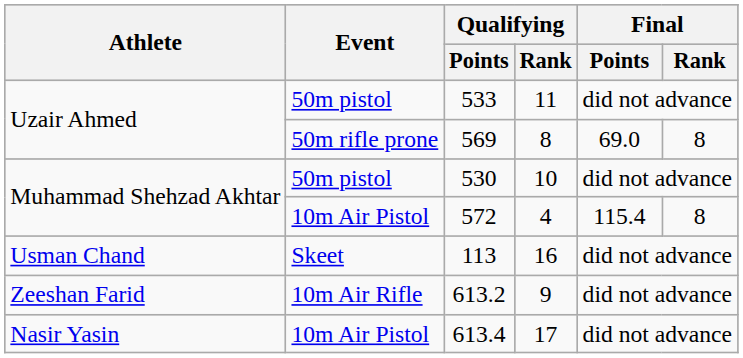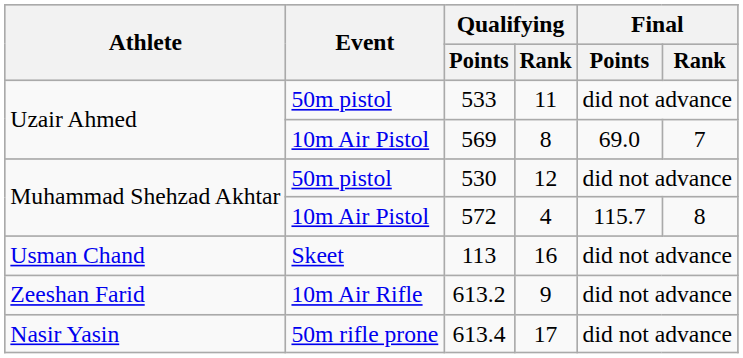569 | Event: 50m rifle prone -> 10m Air Pistol
569 | Final / Rank: 8 -> 7
530 | Qualifying / Rank: 10 -> 12
572 | Final / Points: 115.4 -> 115.7
613.4 | Event: 10m Air Pistol -> 50m rifle prone
